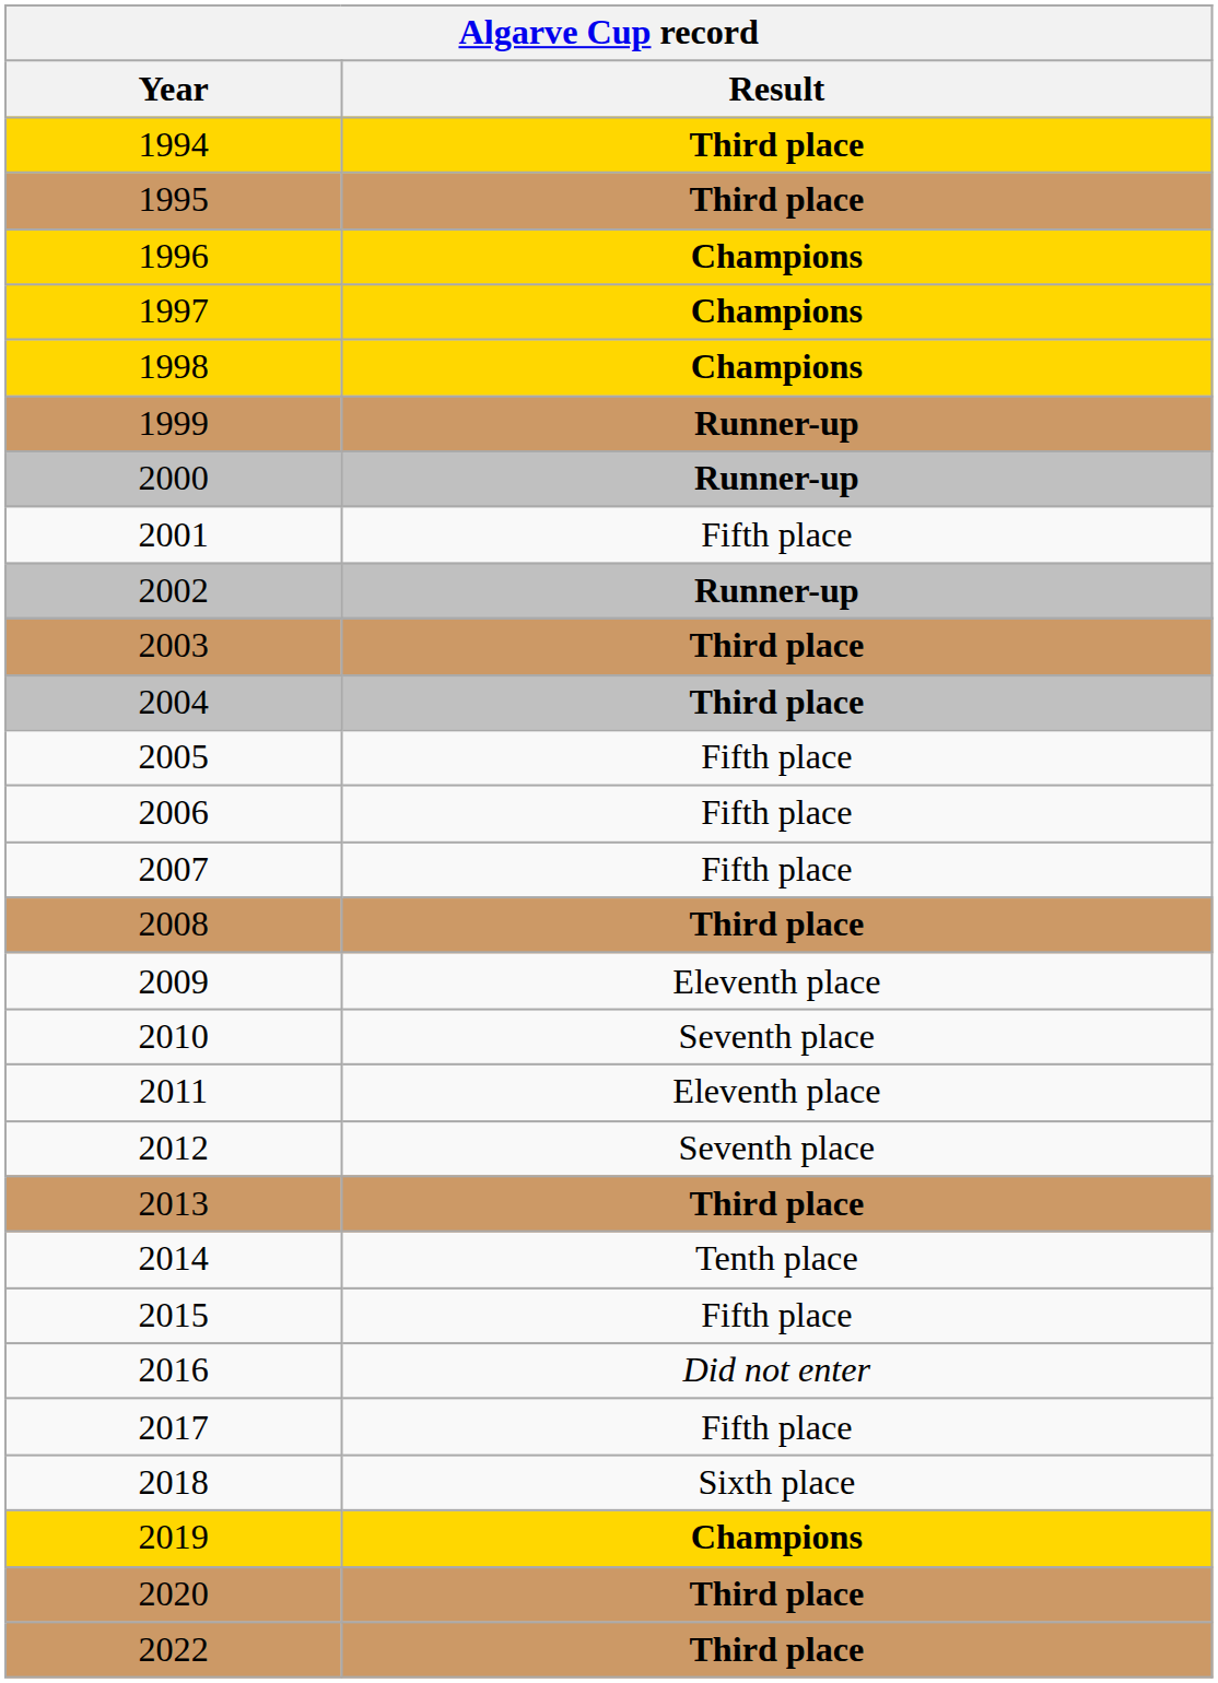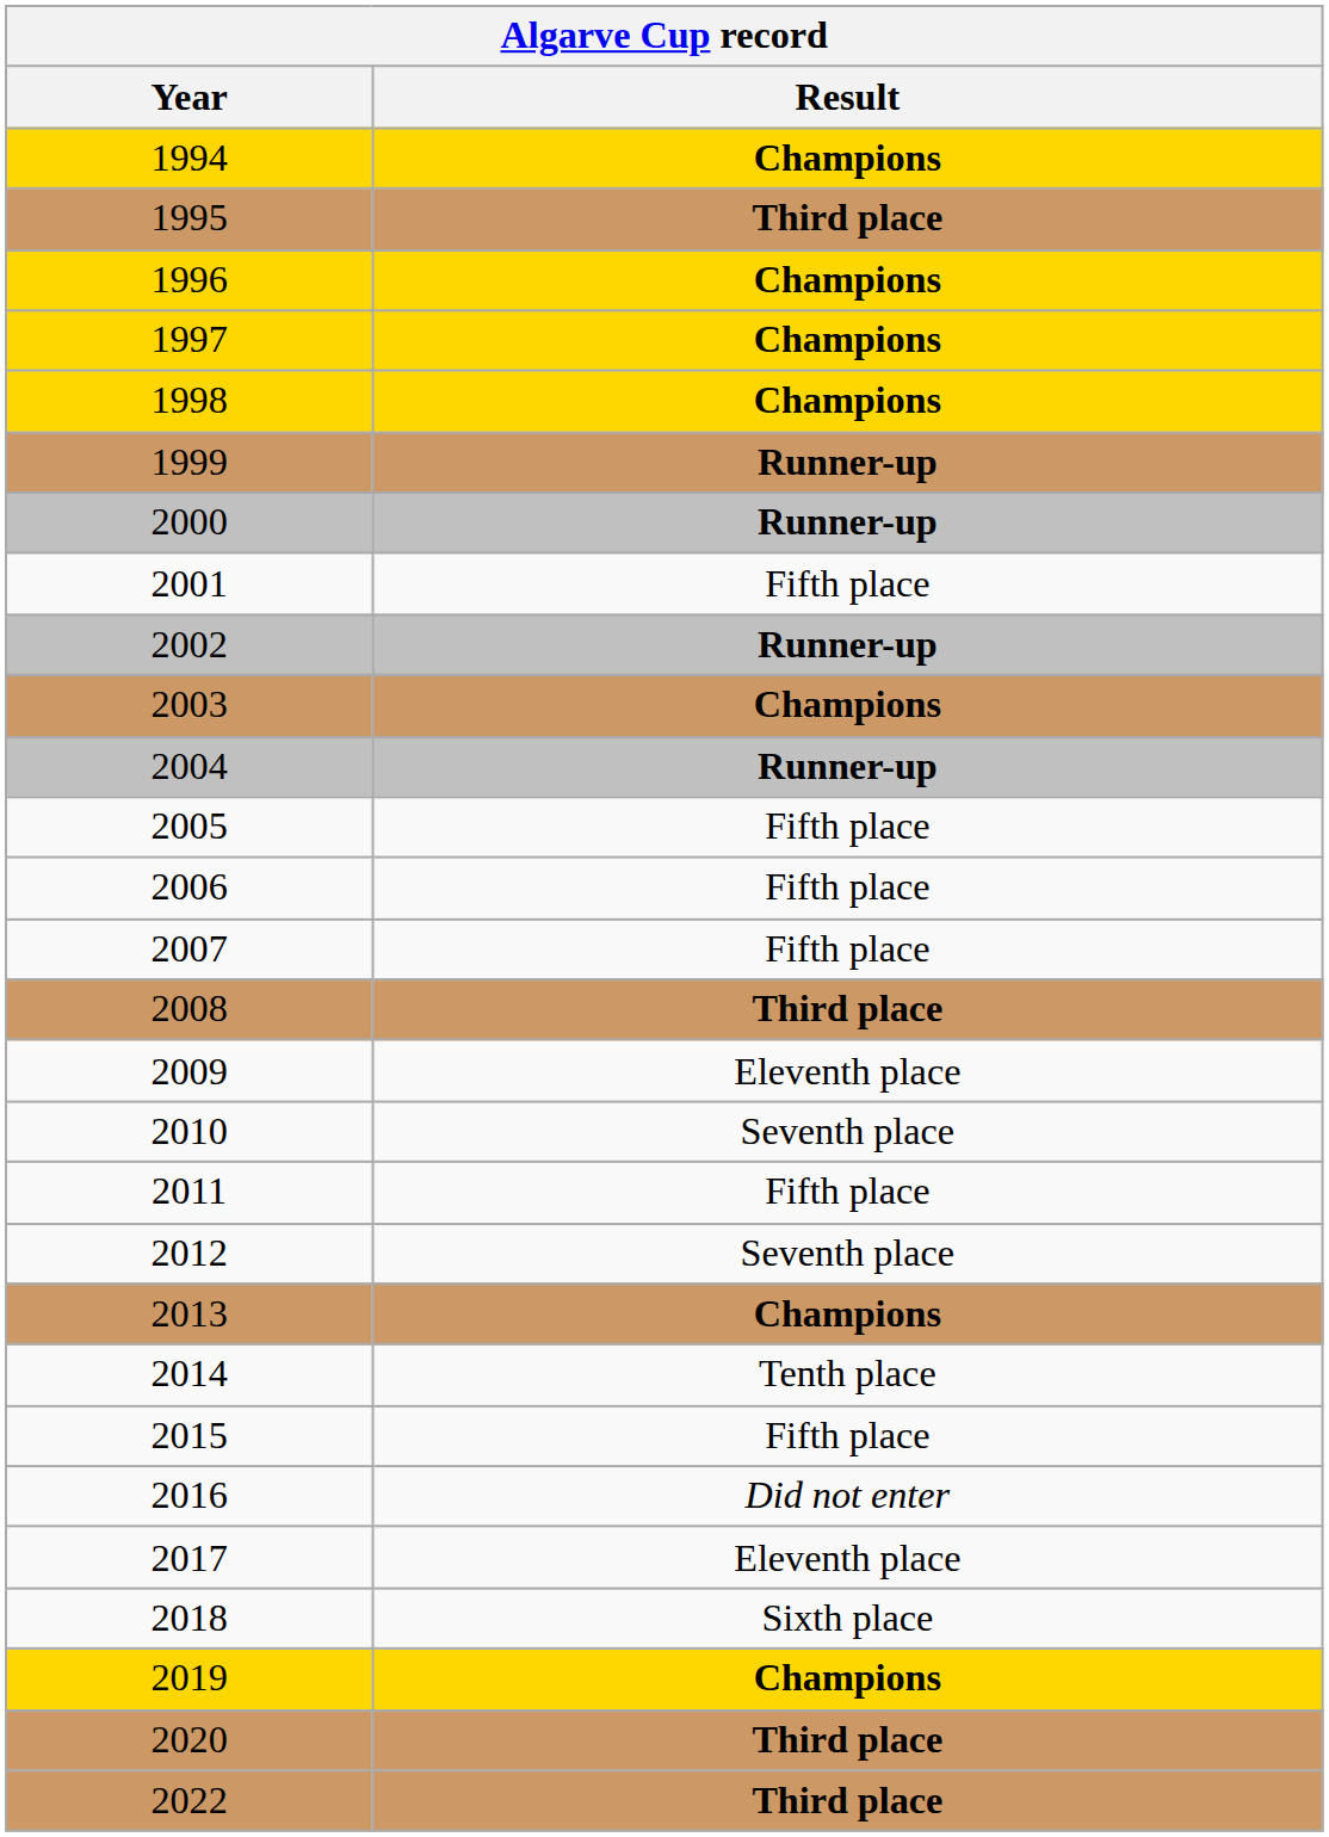1994 | Result: Third place -> Champions
2003 | Result: Third place -> Champions
2004 | Result: Third place -> Runner-up
2011 | Result: Eleventh place -> Fifth place
2013 | Result: Third place -> Champions
2017 | Result: Fifth place -> Eleventh place
